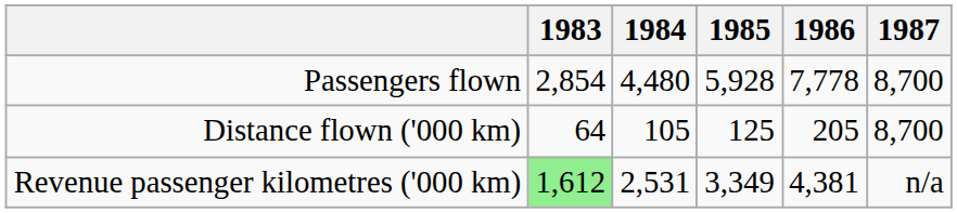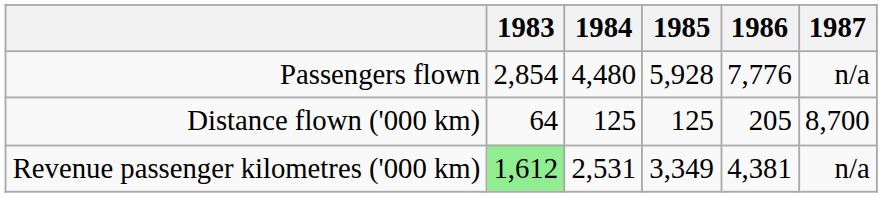Passengers flown | 1986: 7,778 -> 7,776
Passengers flown | 1987: 8,700 -> n/a
Distance flown ('000 km) | 1984: 105 -> 125
